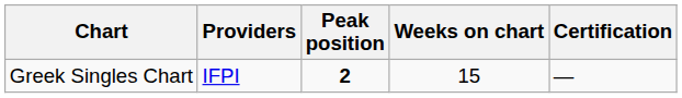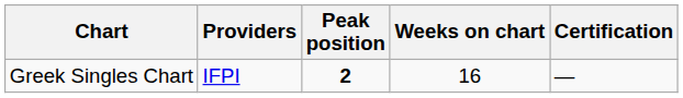Greek Singles Chart | Weeks on chart: 15 -> 16
